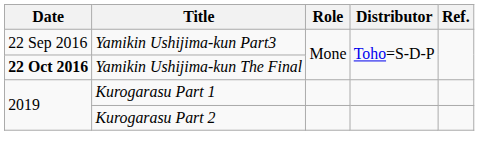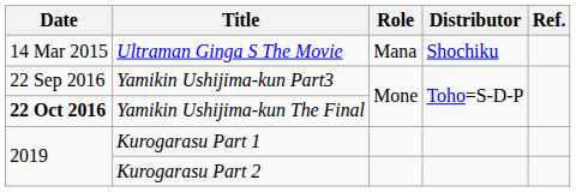+ row: 14 Mar 2015 | Ultraman Ginga S The Movie | Mana | Shochiku
